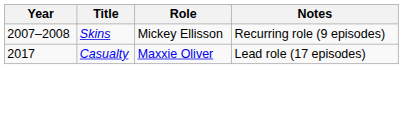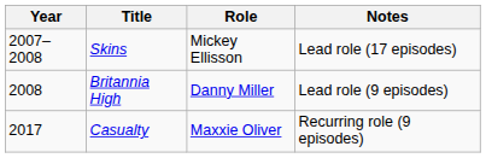Skins | Notes: Recurring role (9 episodes) -> Lead role (17 episodes)
+ row: 2008 | Britannia High | Danny Miller | Lead role (9 episodes)
Casualty | Notes: Lead role (17 episodes) -> Recurring role (9 episodes)
